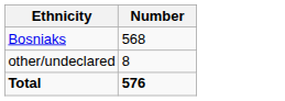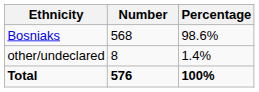+ column: Percentage | 98.6% | 1.4% | 100%
